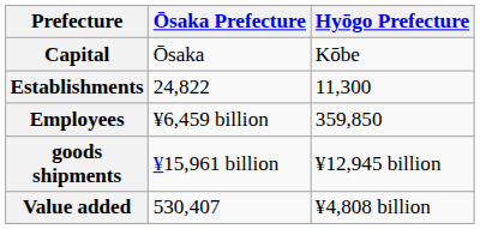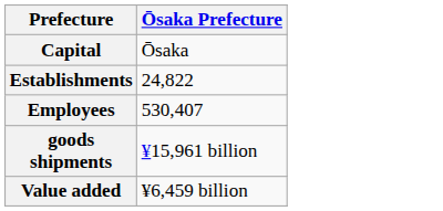- column: Hyōgo Prefecture | Kōbe | 11,300 | 359,850 | ¥12,945 billion | ¥4,808 billion
Employees | Ōsaka Prefecture: ¥6,459 billion -> 530,407
Value added | Ōsaka Prefecture: 530,407 -> ¥6,459 billion
